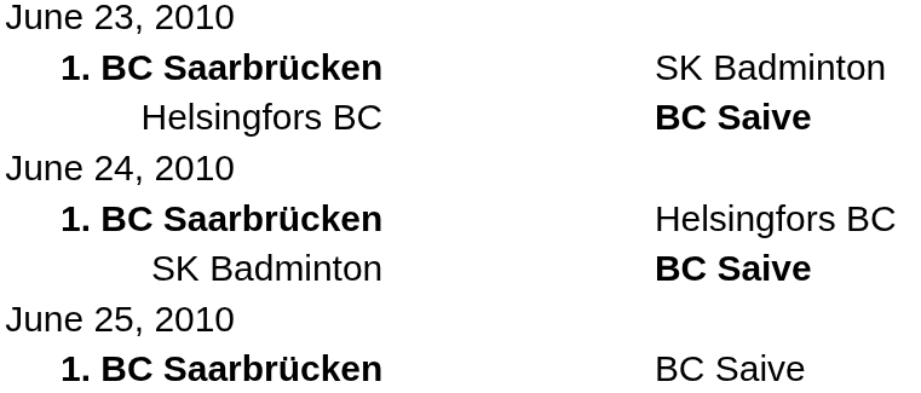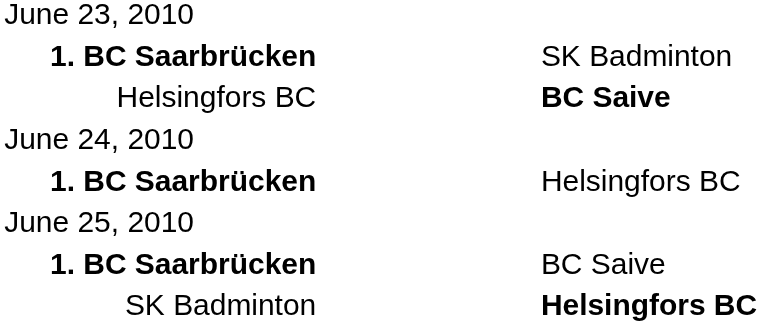- row: SK Badminton | BC Saive
+ row: SK Badminton | Helsingfors BC
